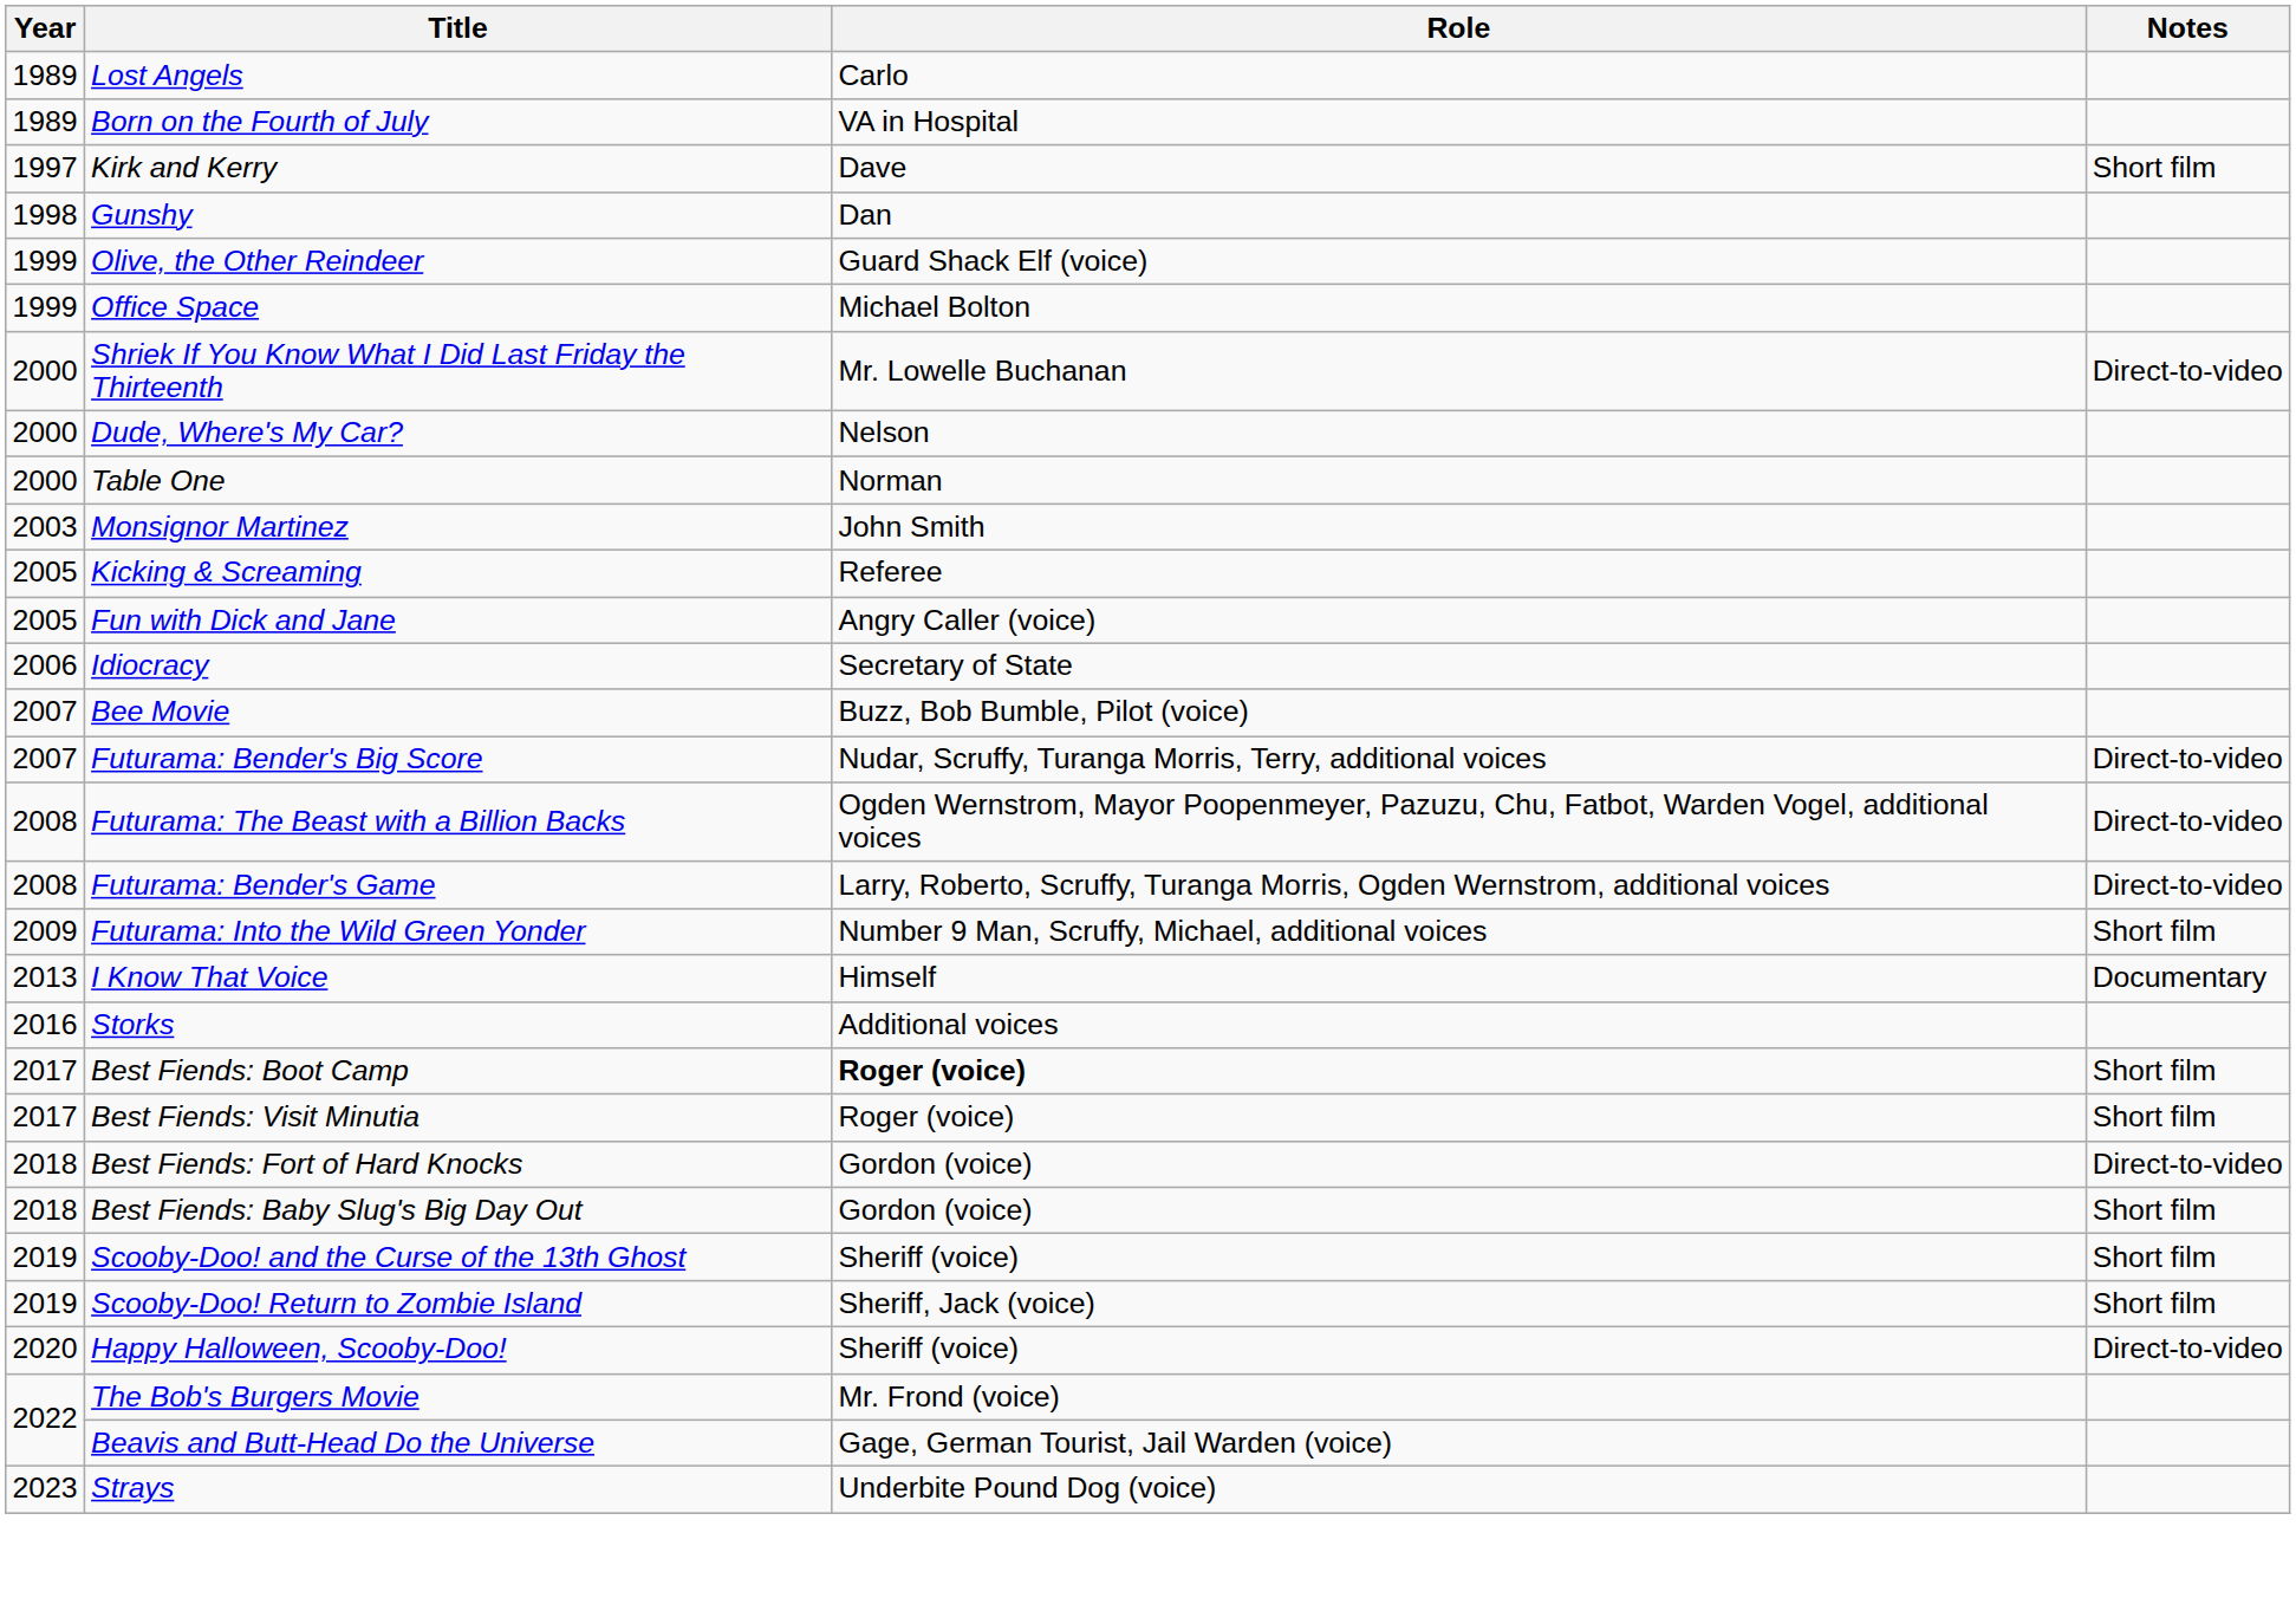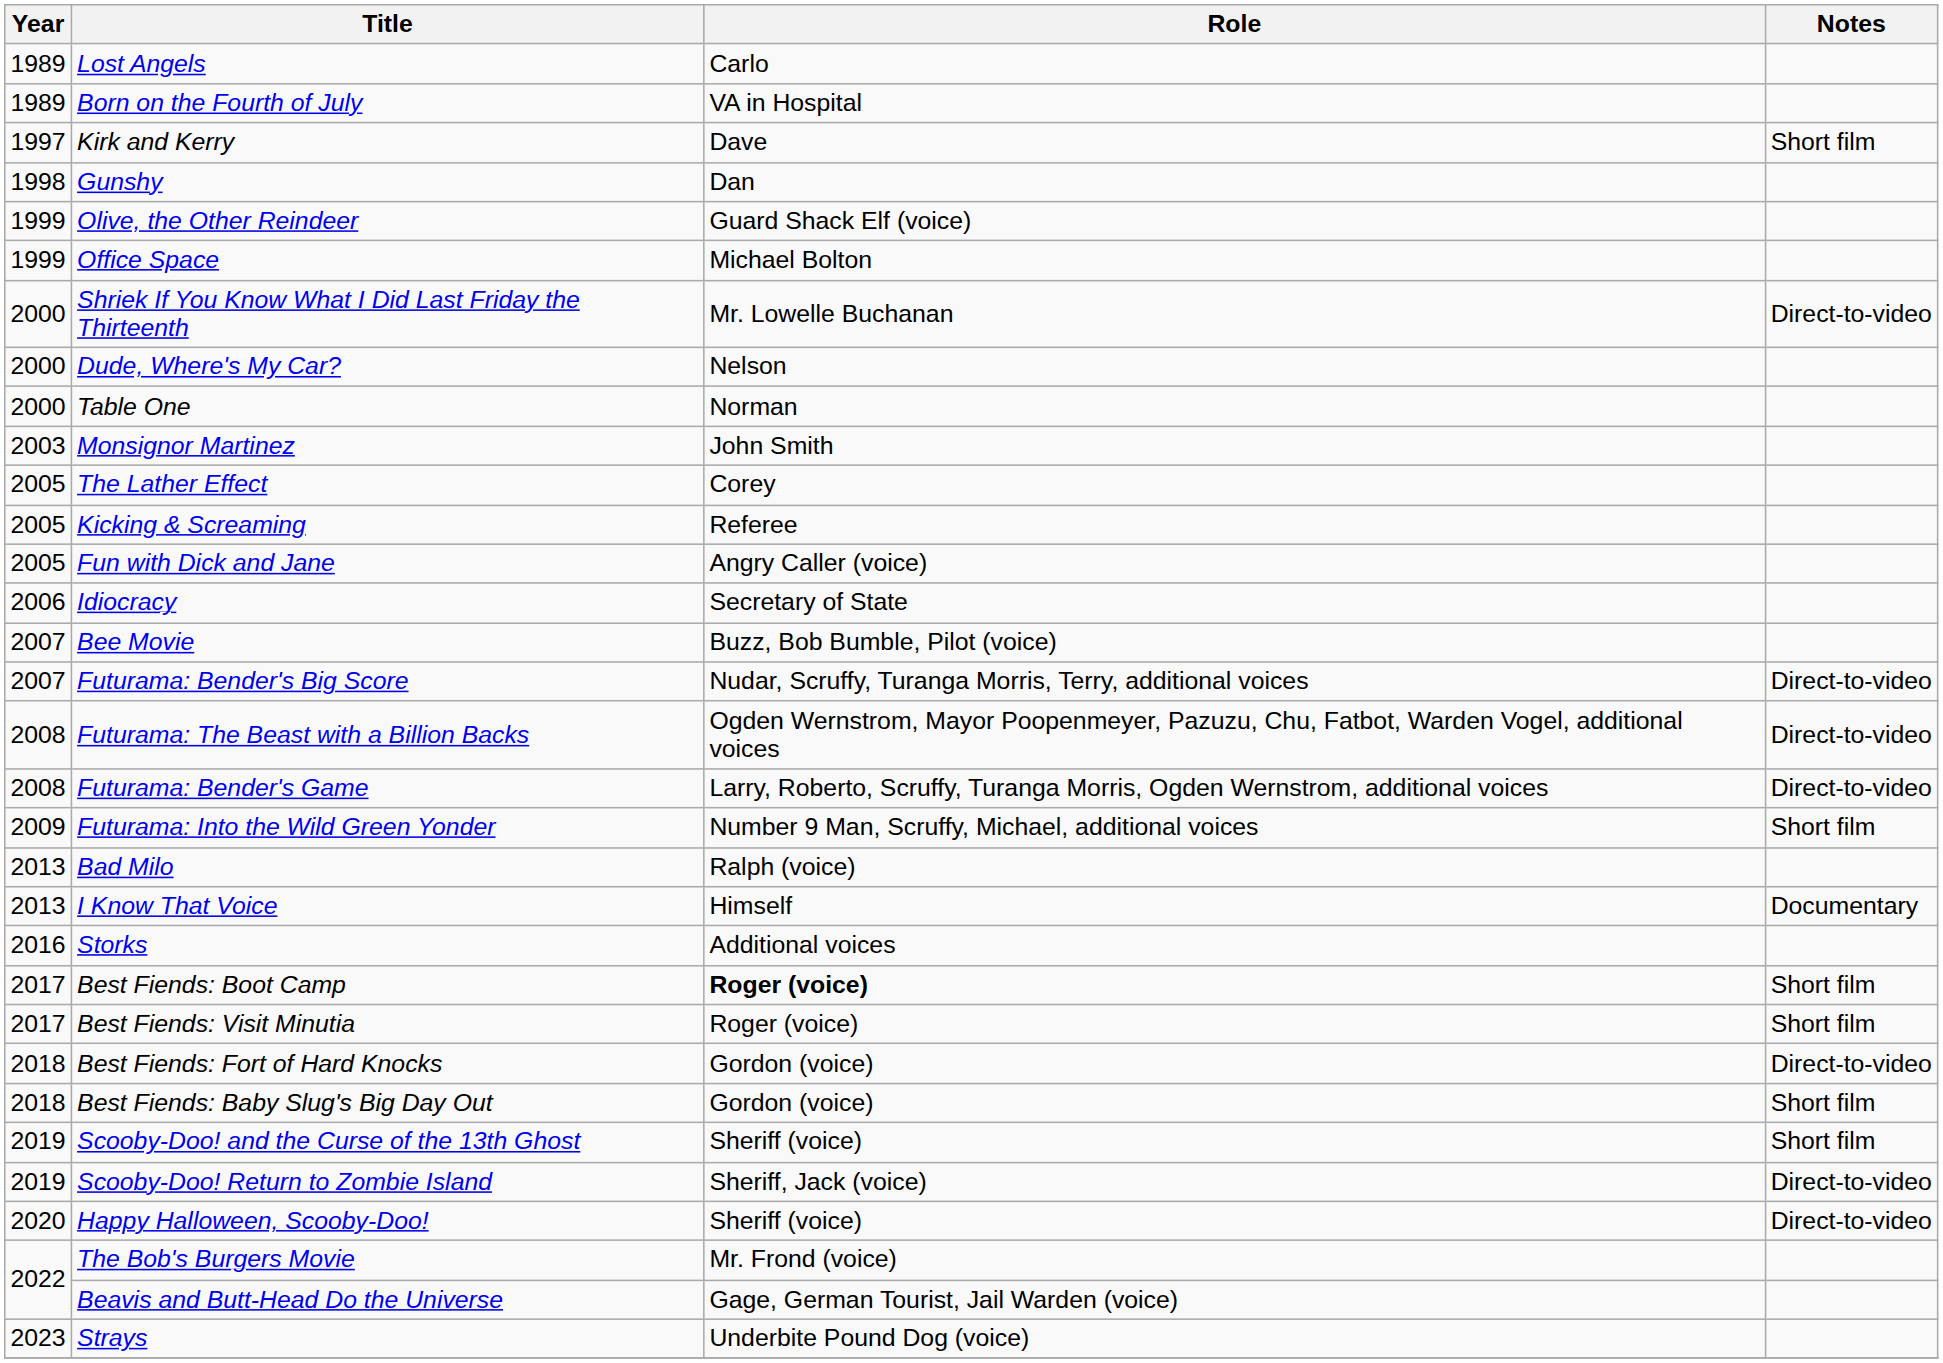+ row: 2005 | The Lather Effect | Corey
+ row: 2013 | Bad Milo | Ralph (voice)
Scooby-Doo! Return to Zombie Island | Notes: Short film -> Direct-to-video
